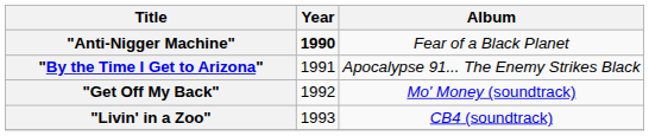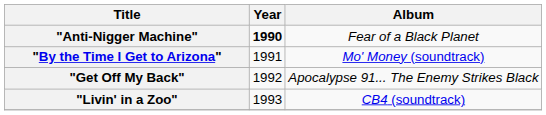"By the Time I Get to Arizona" | Album: Apocalypse 91... The Enemy Strikes Black -> Mo' Money (soundtrack)
"Get Off My Back" | Album: Mo' Money (soundtrack) -> Apocalypse 91... The Enemy Strikes Black
